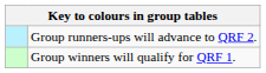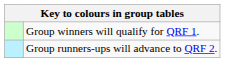rows swapped: Group winners will qualify for QRF 1. <-> Group runners-ups will advance to QRF 2.
